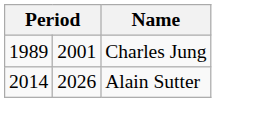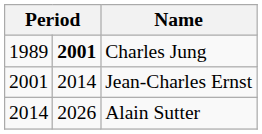Charles Jung | column 2: normal -> bold
+ row: 2001 | 2014 | Jean-Charles Ernst
